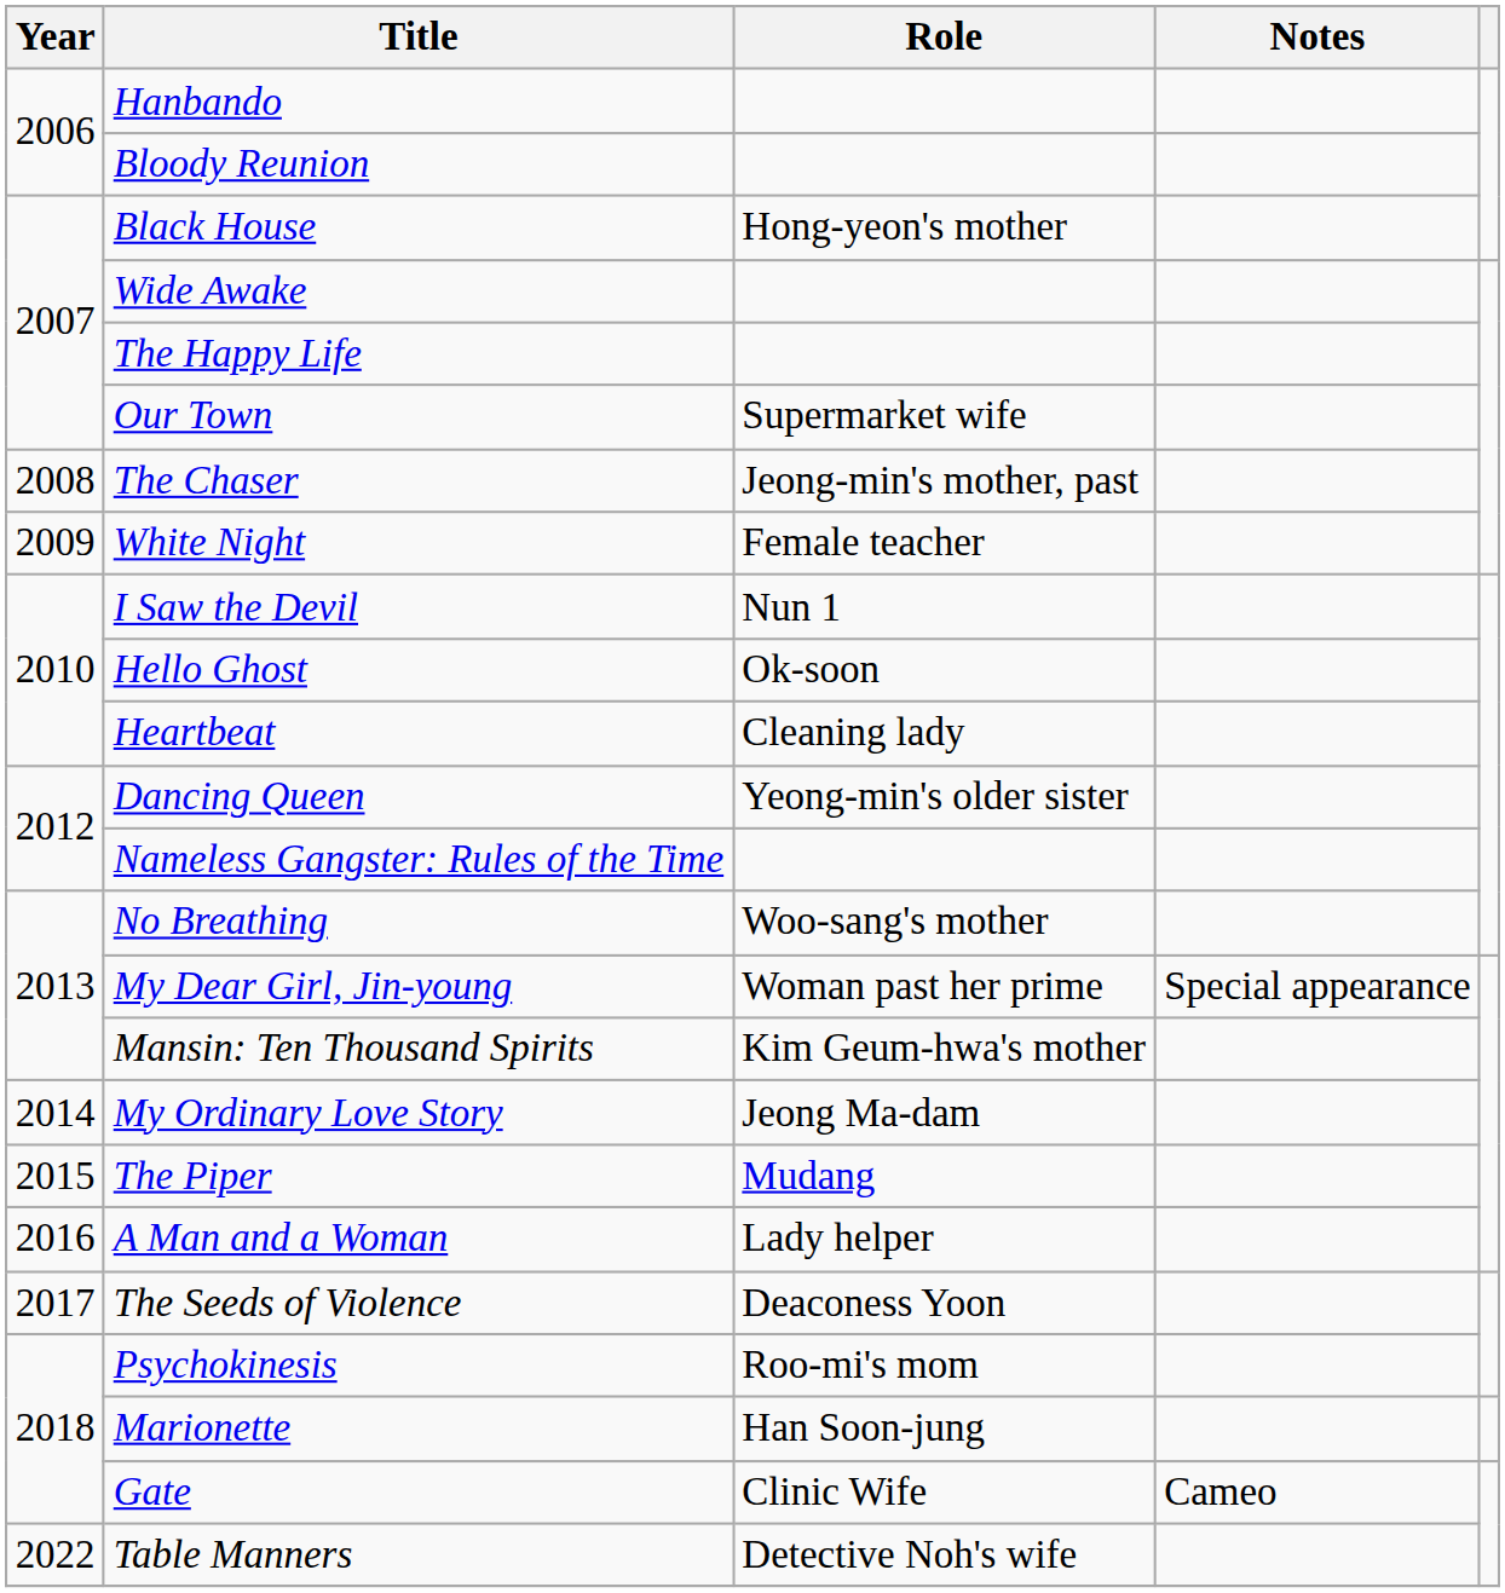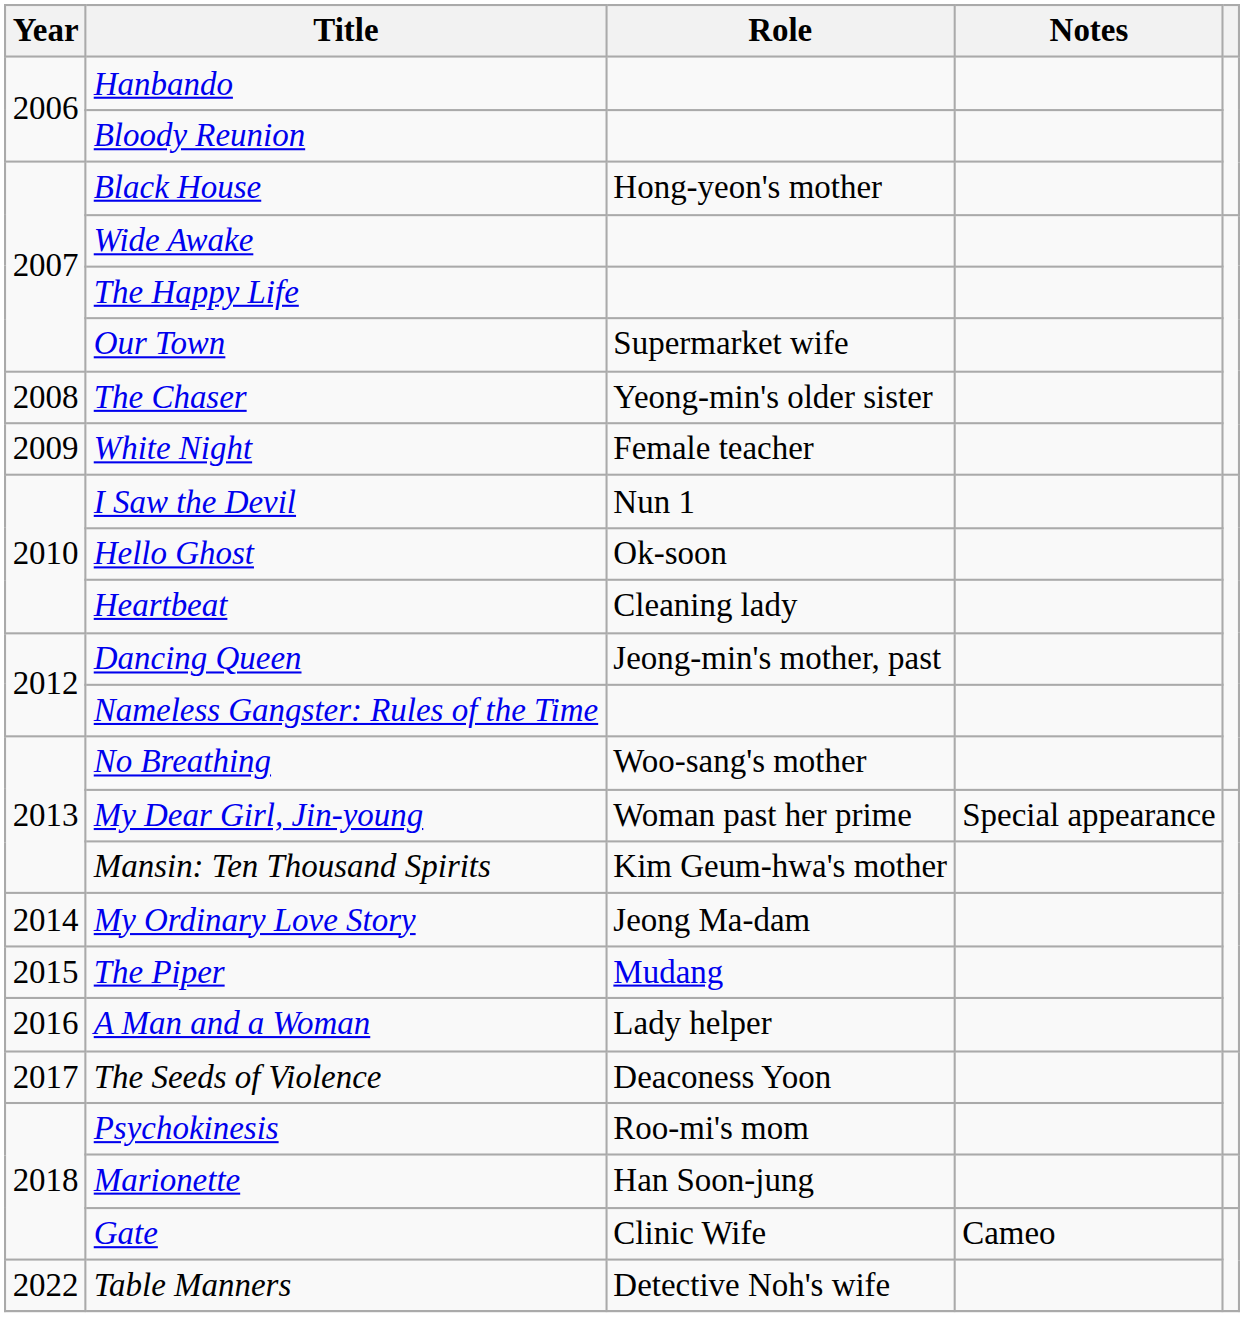The Chaser | Role: Jeong-min's mother, past -> Yeong-min's older sister
Dancing Queen | Role: Yeong-min's older sister -> Jeong-min's mother, past
